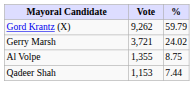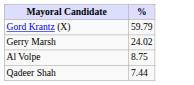- column: Vote | 9,262 | 3,721 | 1,355 | 1,153
